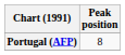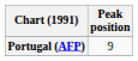Portugal (AFP) | Peak position: 8 -> 9
